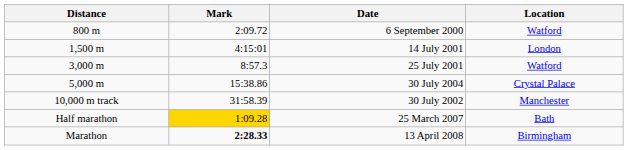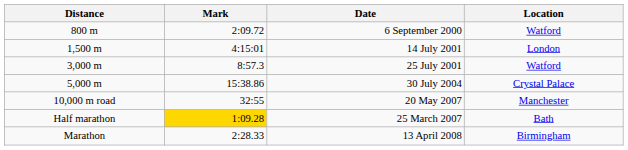- row: 10,000 m track | 31:58.39 | 30 July 2002 | Manchester
+ row: 10,000 m road | 32:55 | 20 May 2007 | Manchester
Marathon | Mark: bold -> normal
